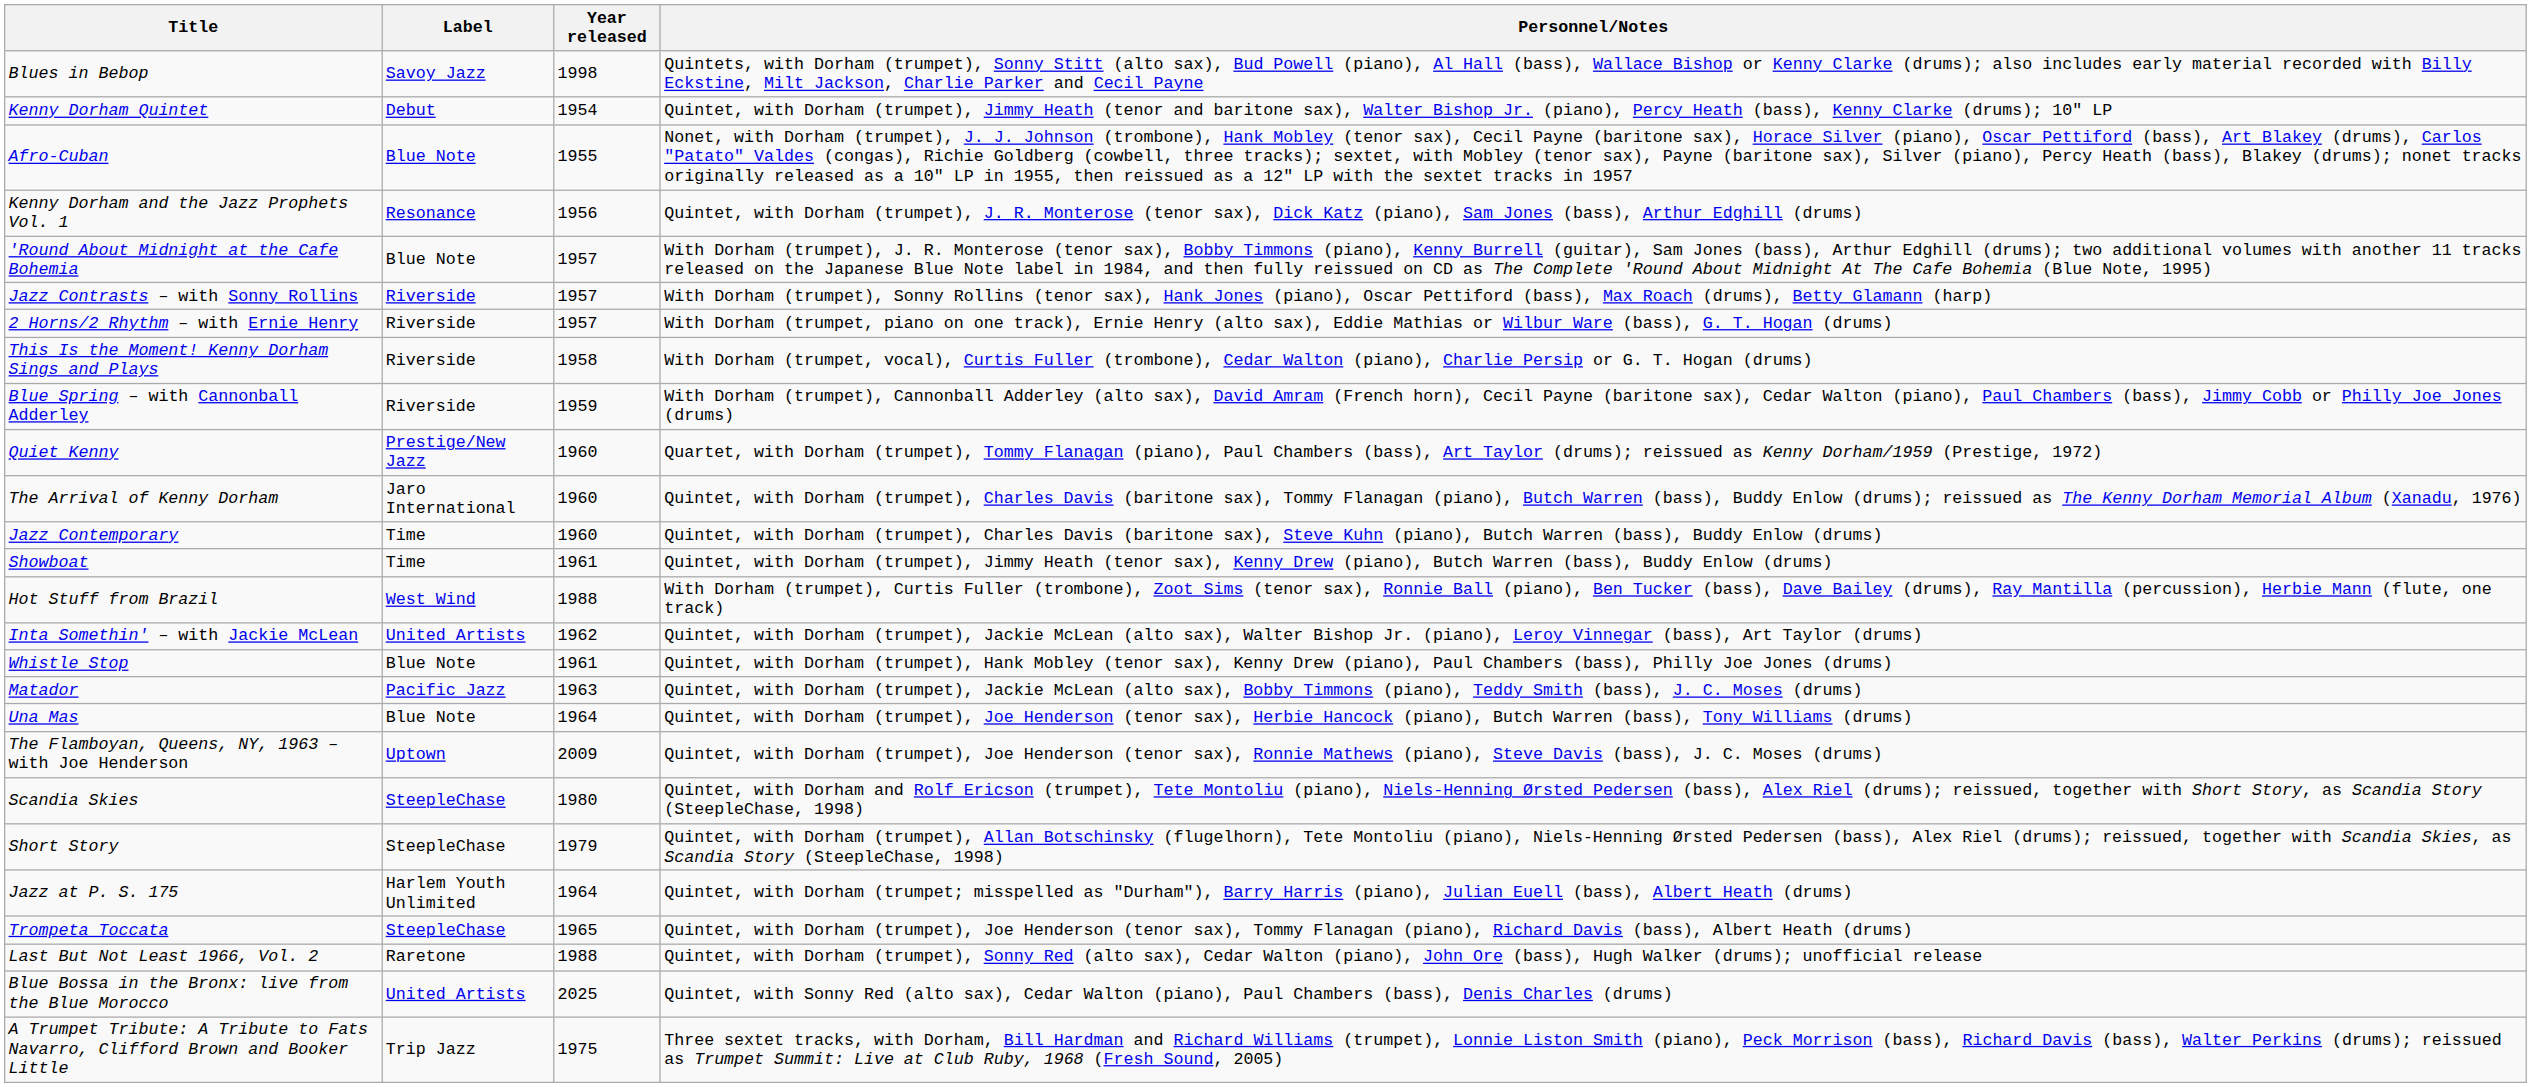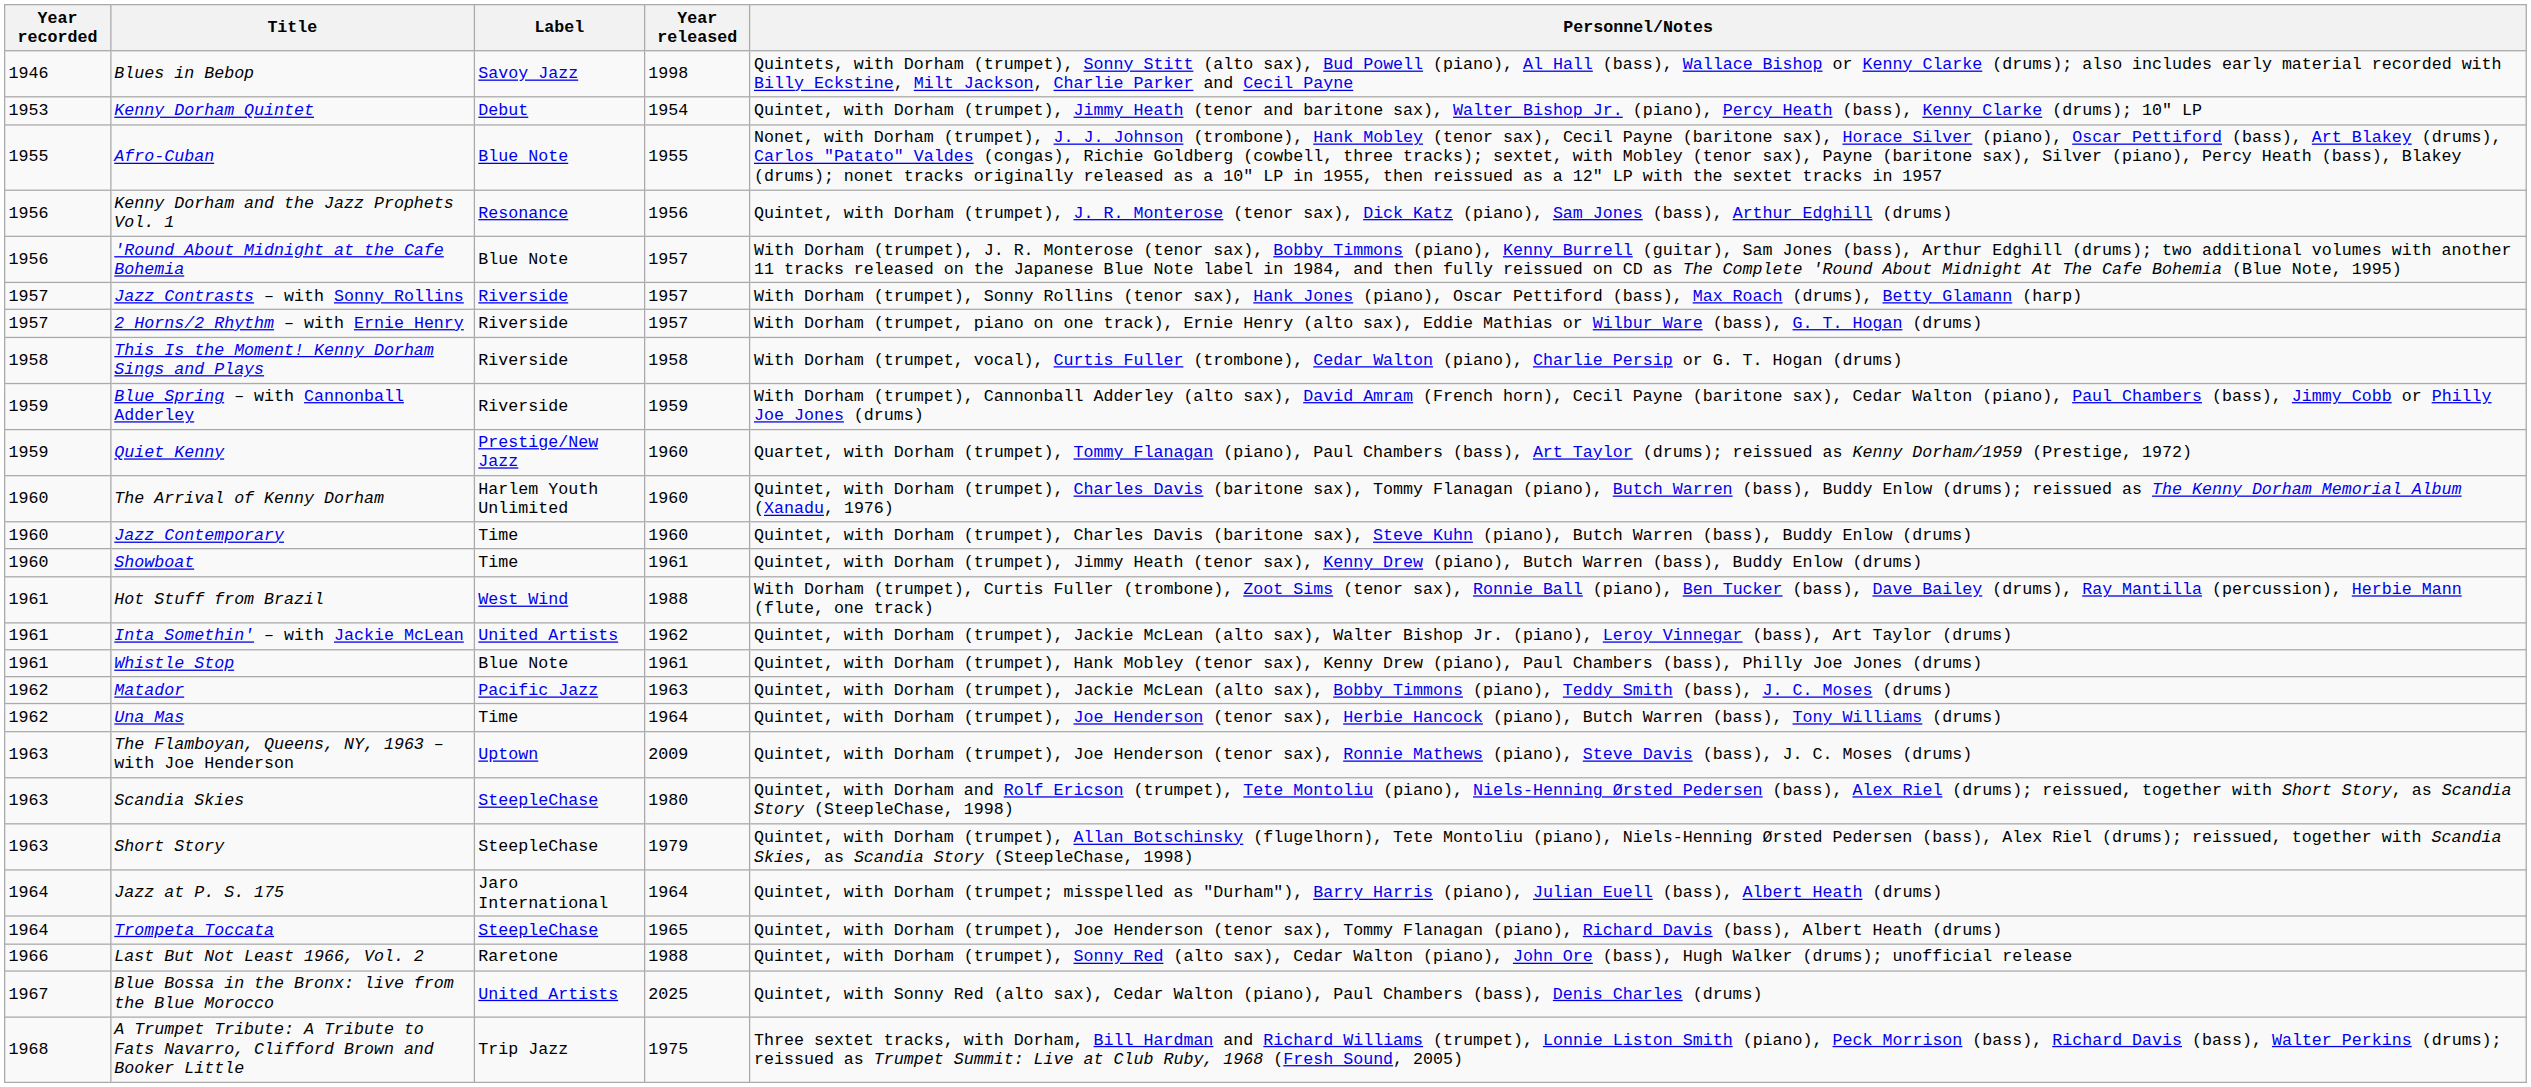+ column: Year recorded | 1946 | 1953 | 1955 | 1956 | 1956 | 1957 | 1957 | 1958 | 1959 | 1959 | 1960 | 1960 | 1960 | 1961 | 1961 | 1961 | 1962 | 1962 | 1963 | 1963 | 1963 | 1964 | 1964 | 1966 | 1967 | 1968
The Arrival of Kenny Dorham | Label: Jaro International -> Harlem Youth Unlimited
Una Mas | Label: Blue Note -> Time
Jazz at P. S. 175 | Label: Harlem Youth Unlimited -> Jaro International
